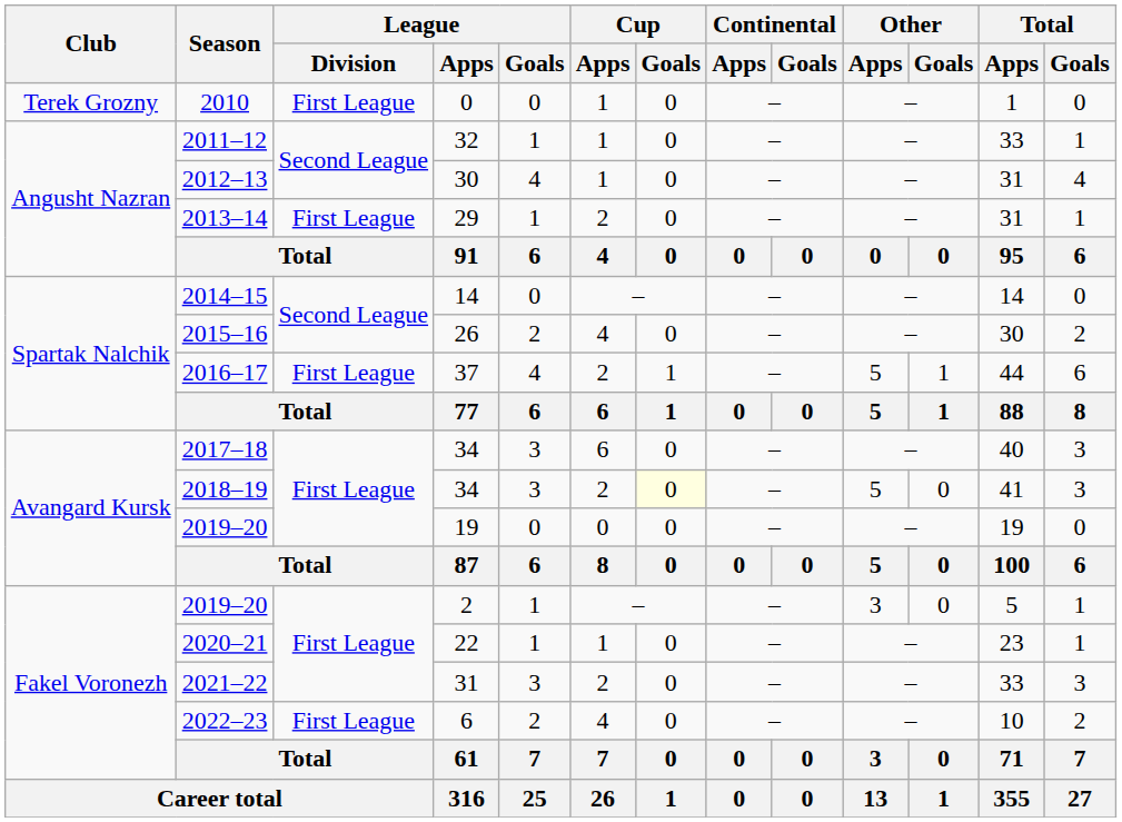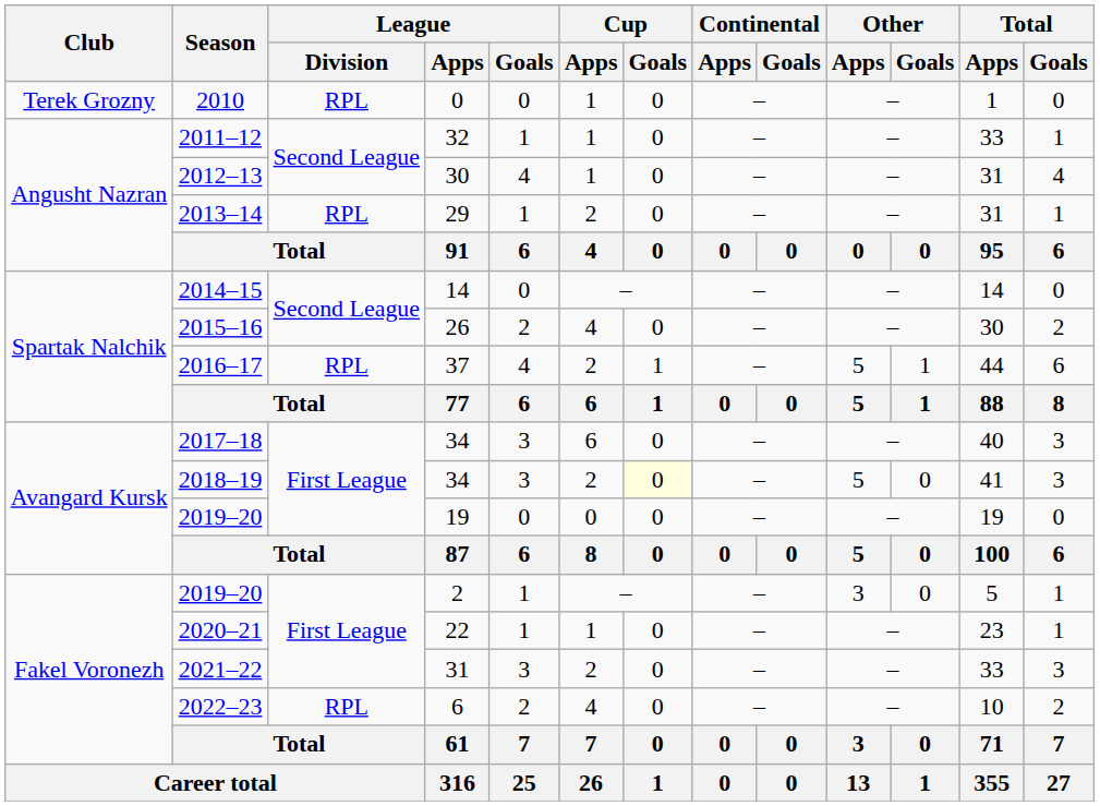2010 | League / Division: First League -> RPL
2013–14 | League / Division: First League -> RPL
2016–17 | League / Division: First League -> RPL
2022–23 | League / Division: First League -> RPL
